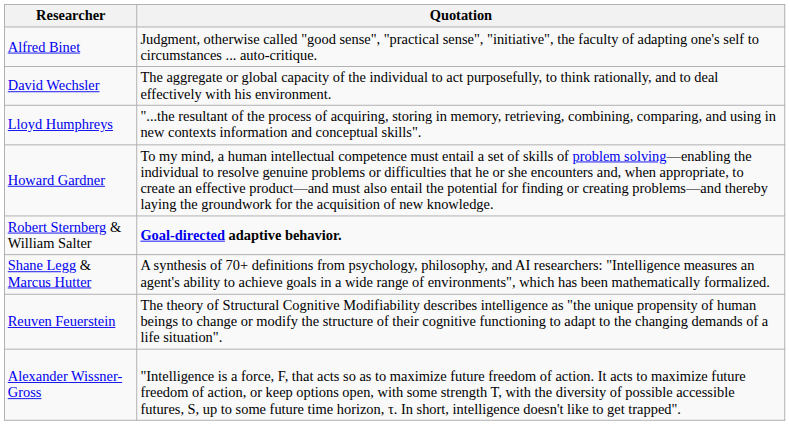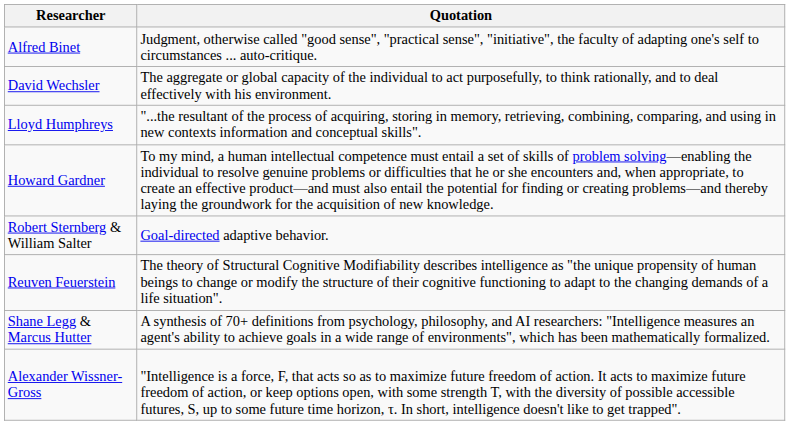Robert Sternberg & William Salter | Quotation: bold -> normal
rows swapped: Reuven Feuerstein <-> Shane Legg & Marcus Hutter
